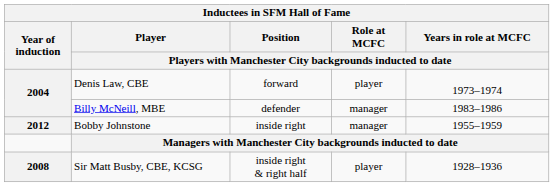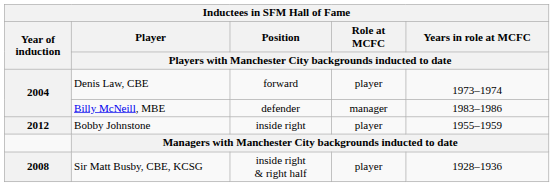Bobby Johnstone | column 4: manager -> player
